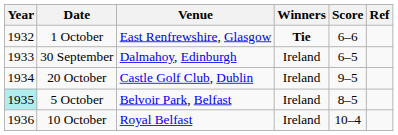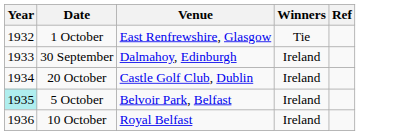- column: Score | 6–6 | 6–5 | 9–5 | 8–5 | 10–4
1 October | Winners: bold -> normal
